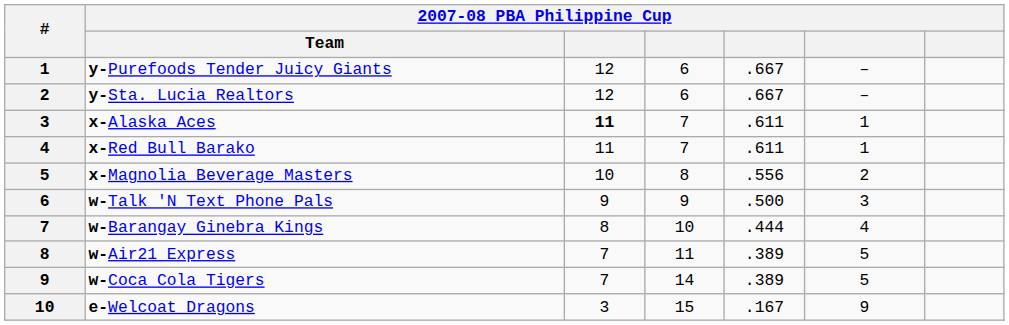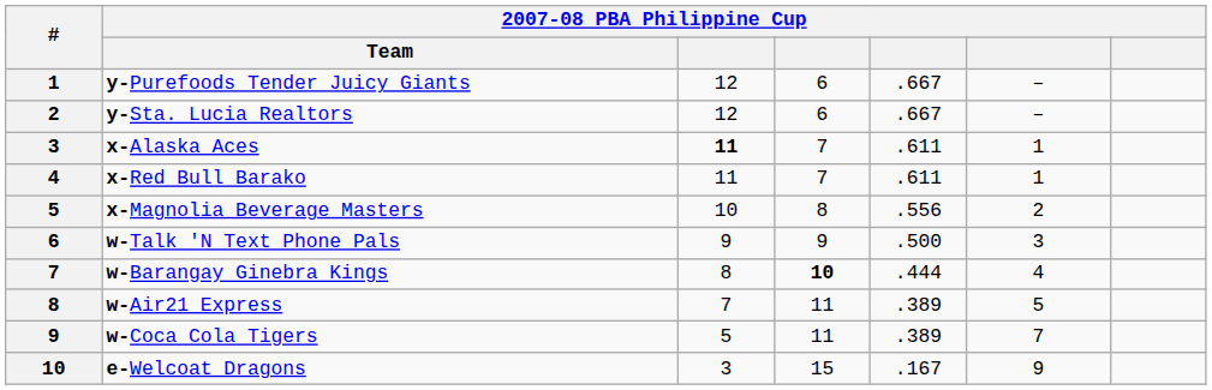w-Barangay Ginebra Kings | column 4: normal -> bold
w-Coca Cola Tigers | column 3: 7 -> 5
w-Coca Cola Tigers | column 4: 14 -> 11
w-Coca Cola Tigers | column 6: 5 -> 7
